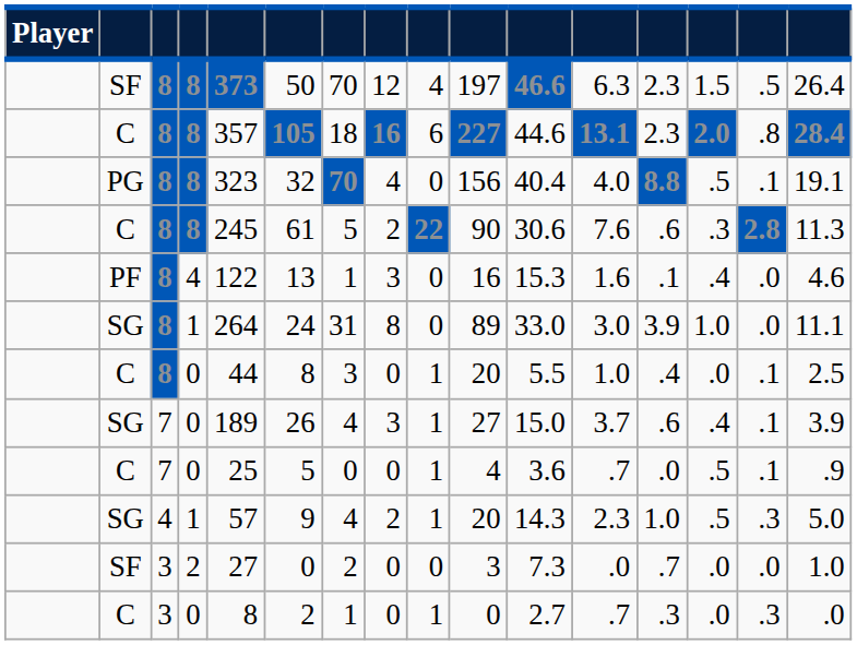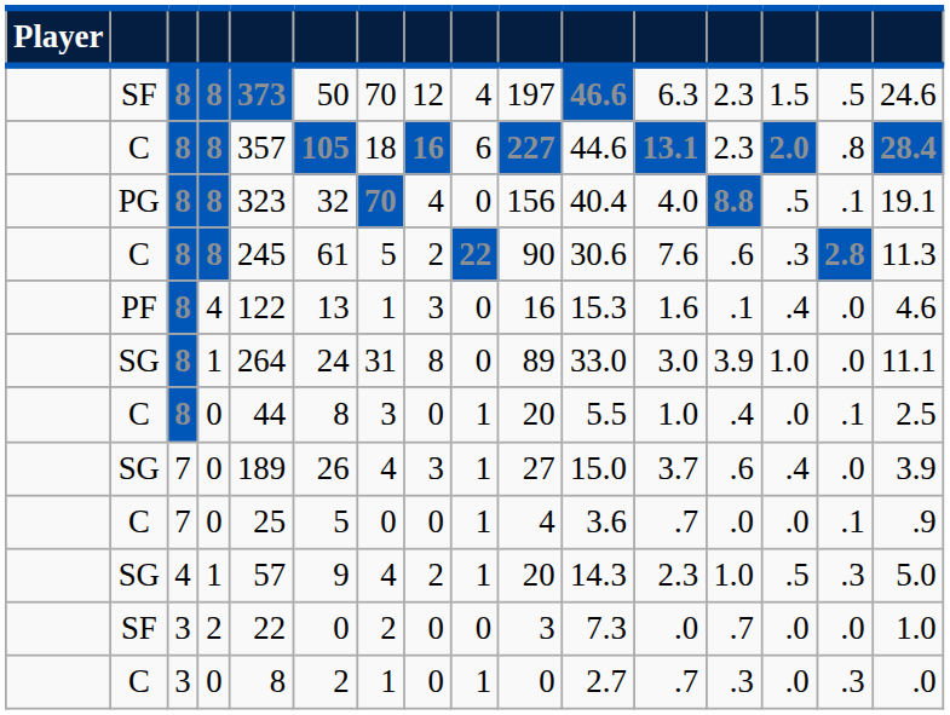SF / 8 | column 16: 26.4 -> 24.6
SG / 7 | column 15: .1 -> .0
C / 7 | column 14: .5 -> .0
SF / 3 | column 5: 27 -> 22
